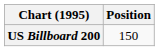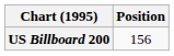US Billboard 200 | Position: 150 -> 156
